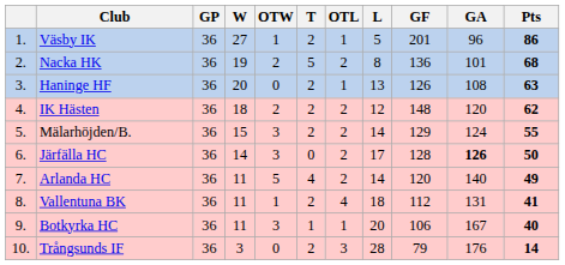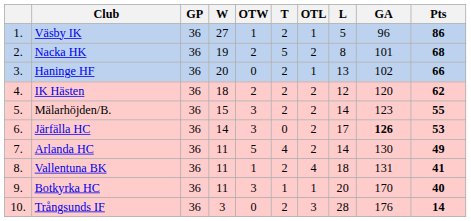- column: GF | 201 | 136 | 126 | 148 | 129 | 128 | 120 | 112 | 106 | 79
Haninge HF | GA: 108 -> 102
Haninge HF | Pts: 63 -> 66
Mälarhöjden/B. | GA: 124 -> 123
Järfälla HC | Pts: 50 -> 53
Arlanda HC | GA: 140 -> 130
Botkyrka HC | GA: 167 -> 170
